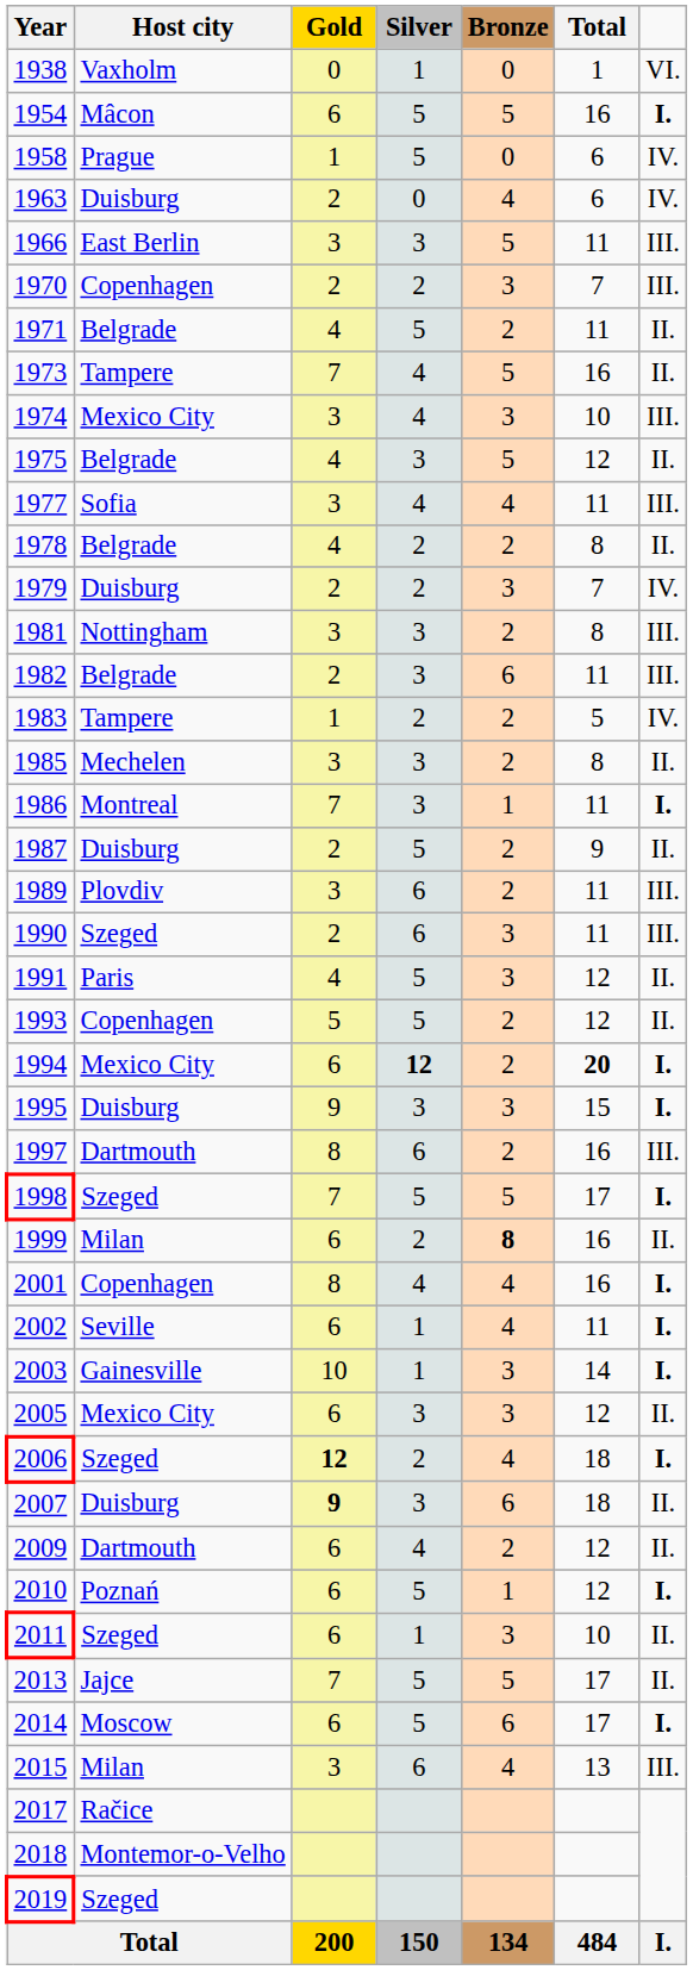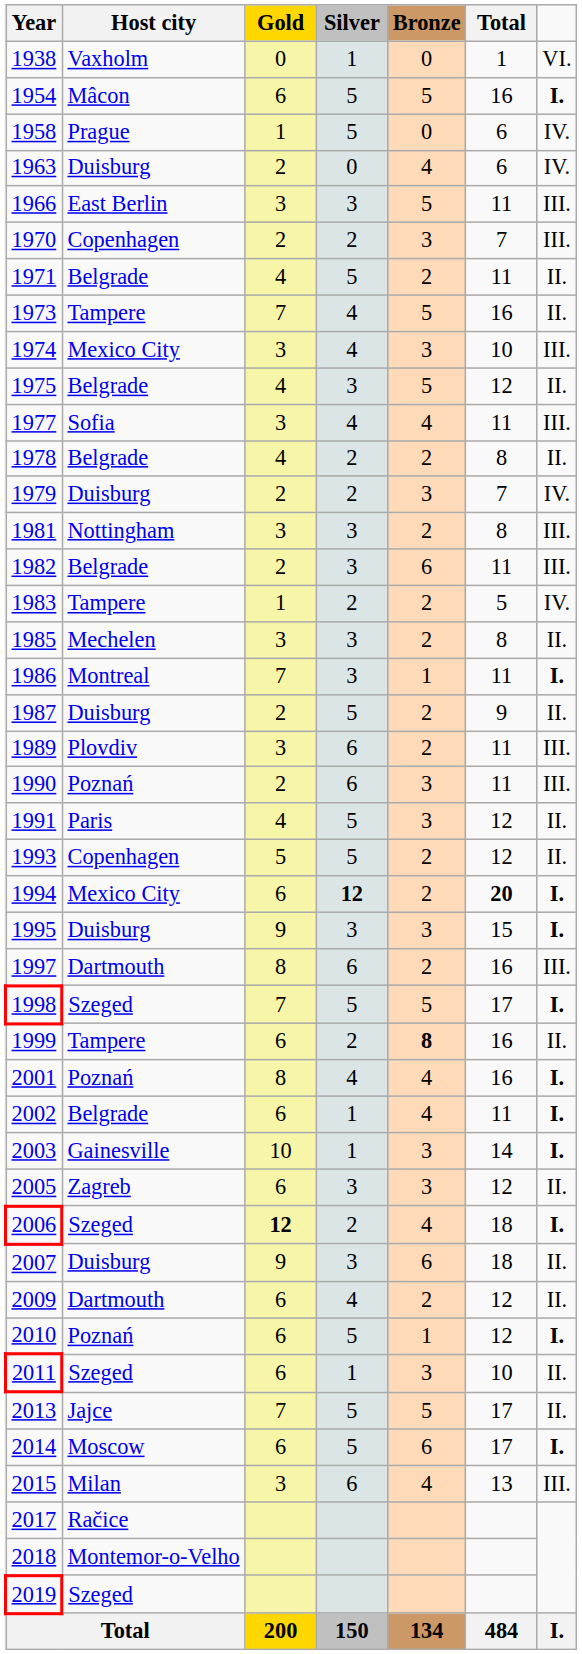1990 | Host city: Szeged -> Poznań
1999 | Host city: Milan -> Tampere
2001 | Host city: Copenhagen -> Poznań
2002 | Host city: Seville -> Belgrade
2005 | Host city: Mexico City -> Zagreb
2007 | Gold: bold -> normal
